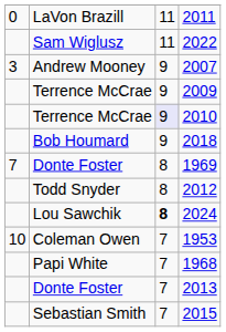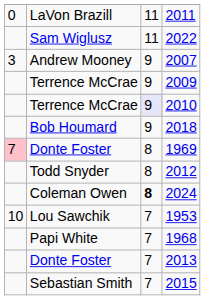1969 | column 1: no background -> pink background
2024 | column 2: Lou Sawchik -> Coleman Owen
1953 | column 2: Coleman Owen -> Lou Sawchik
